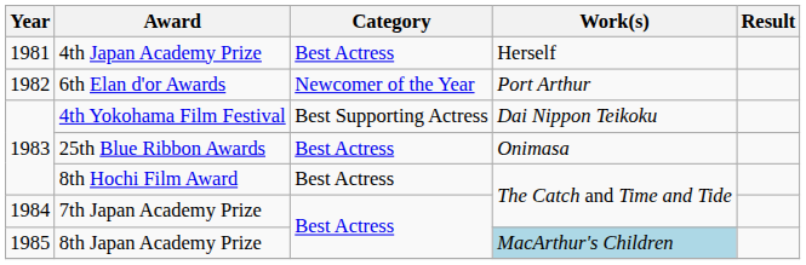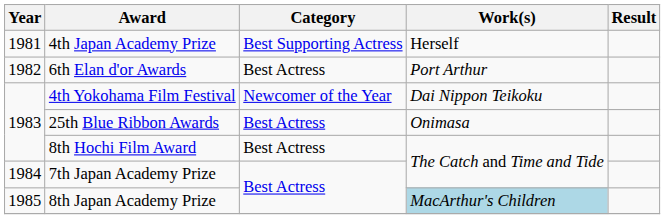4th Japan Academy Prize | Category: Best Actress -> Best Supporting Actress
6th Elan d'or Awards | Category: Newcomer of the Year -> Best Actress
4th Yokohama Film Festival | Category: Best Supporting Actress -> Newcomer of the Year
